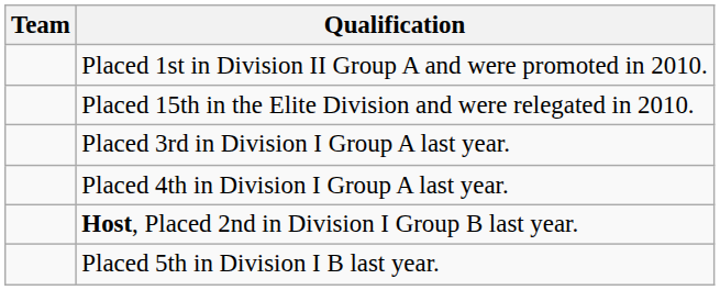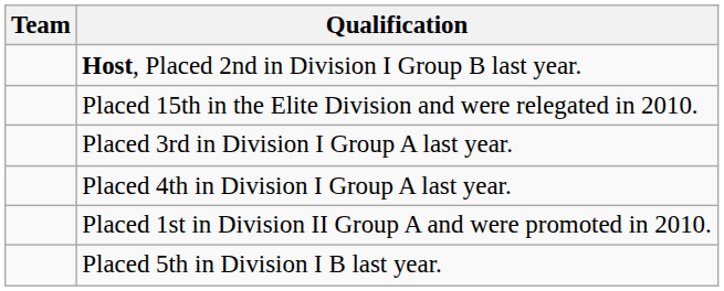rows swapped: Host, Placed 2nd in Division I Group B last year. <-> Placed 1st in Division II Group A and were promoted in 2010.
